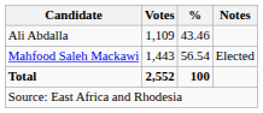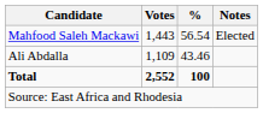rows swapped: Mahfood Saleh Mackawi <-> Ali Abdalla
